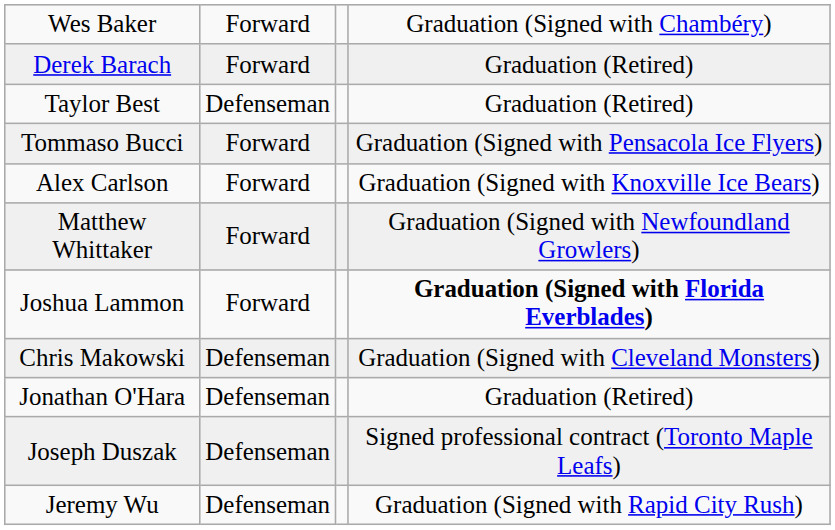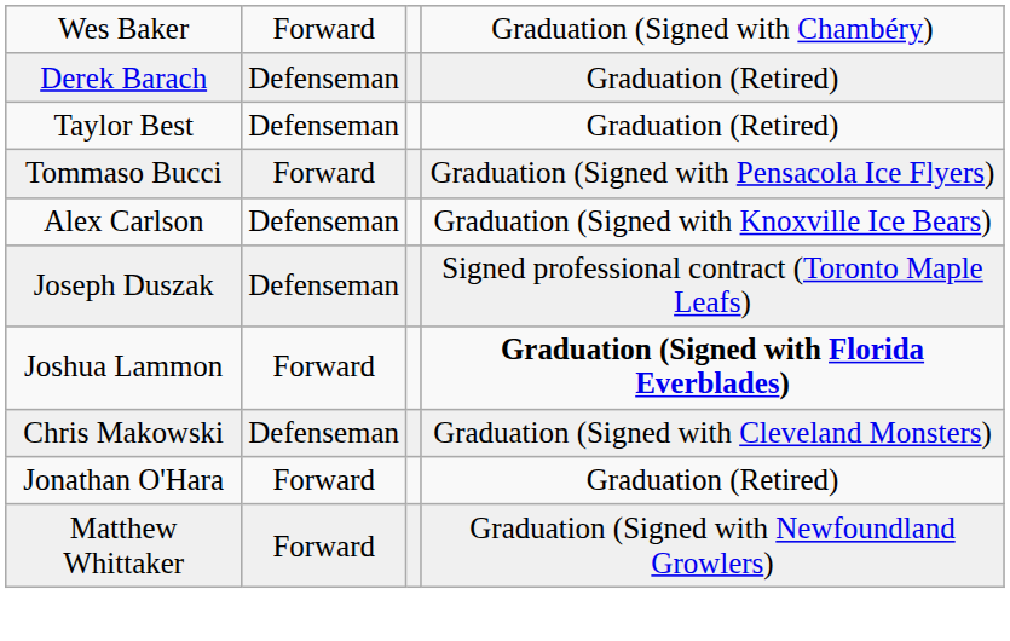Derek Barach | column 2: Forward -> Defenseman
Alex Carlson | column 2: Forward -> Defenseman
rows swapped: Joseph Duszak <-> Matthew Whittaker
Jonathan O'Hara | column 2: Defenseman -> Forward
- row: Jeremy Wu | Defenseman | Graduation (Signed with Rapid City Rush)
